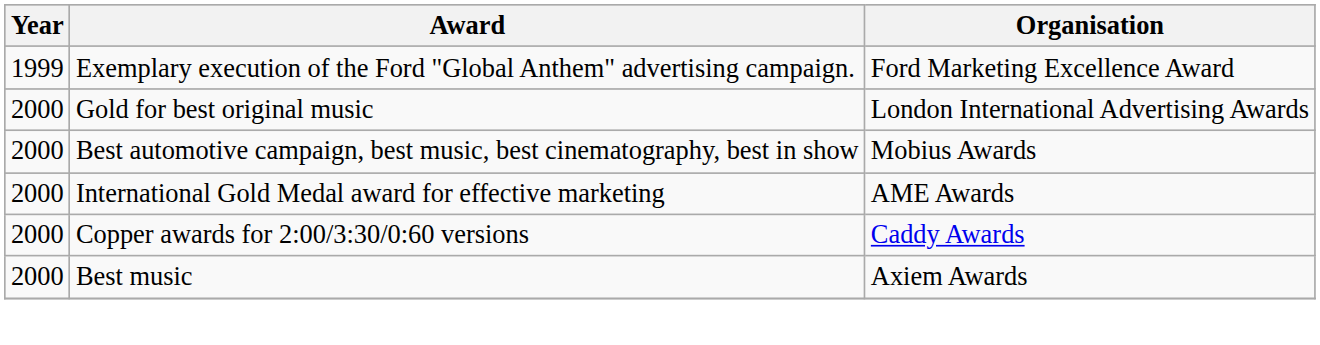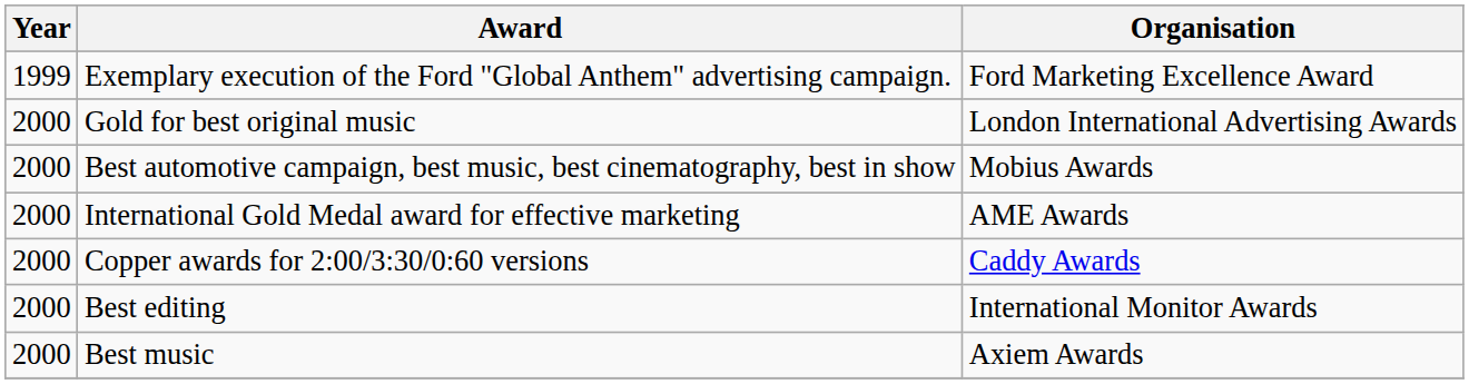+ row: 2000 | Best editing | International Monitor Awards
